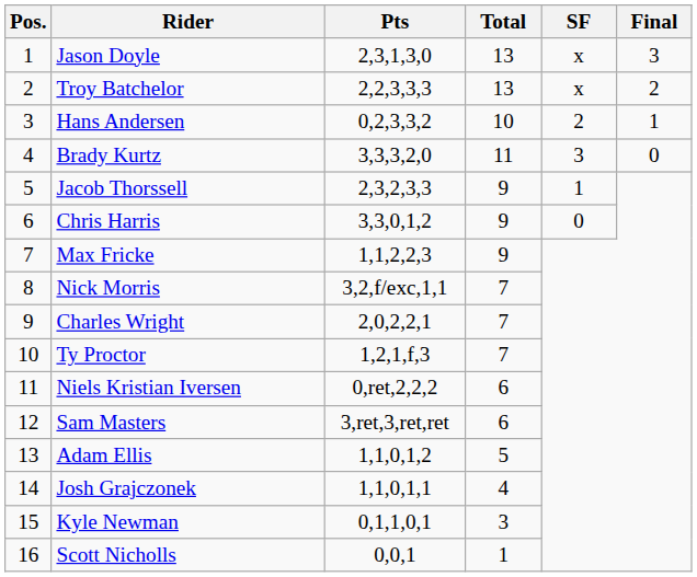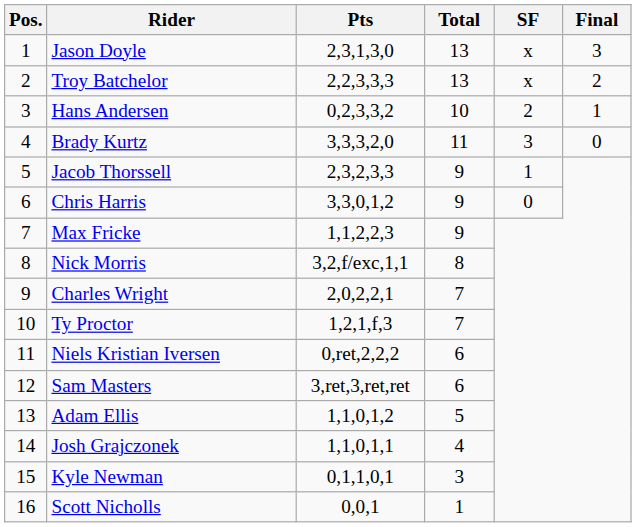Nick Morris | Total: 7 -> 8
